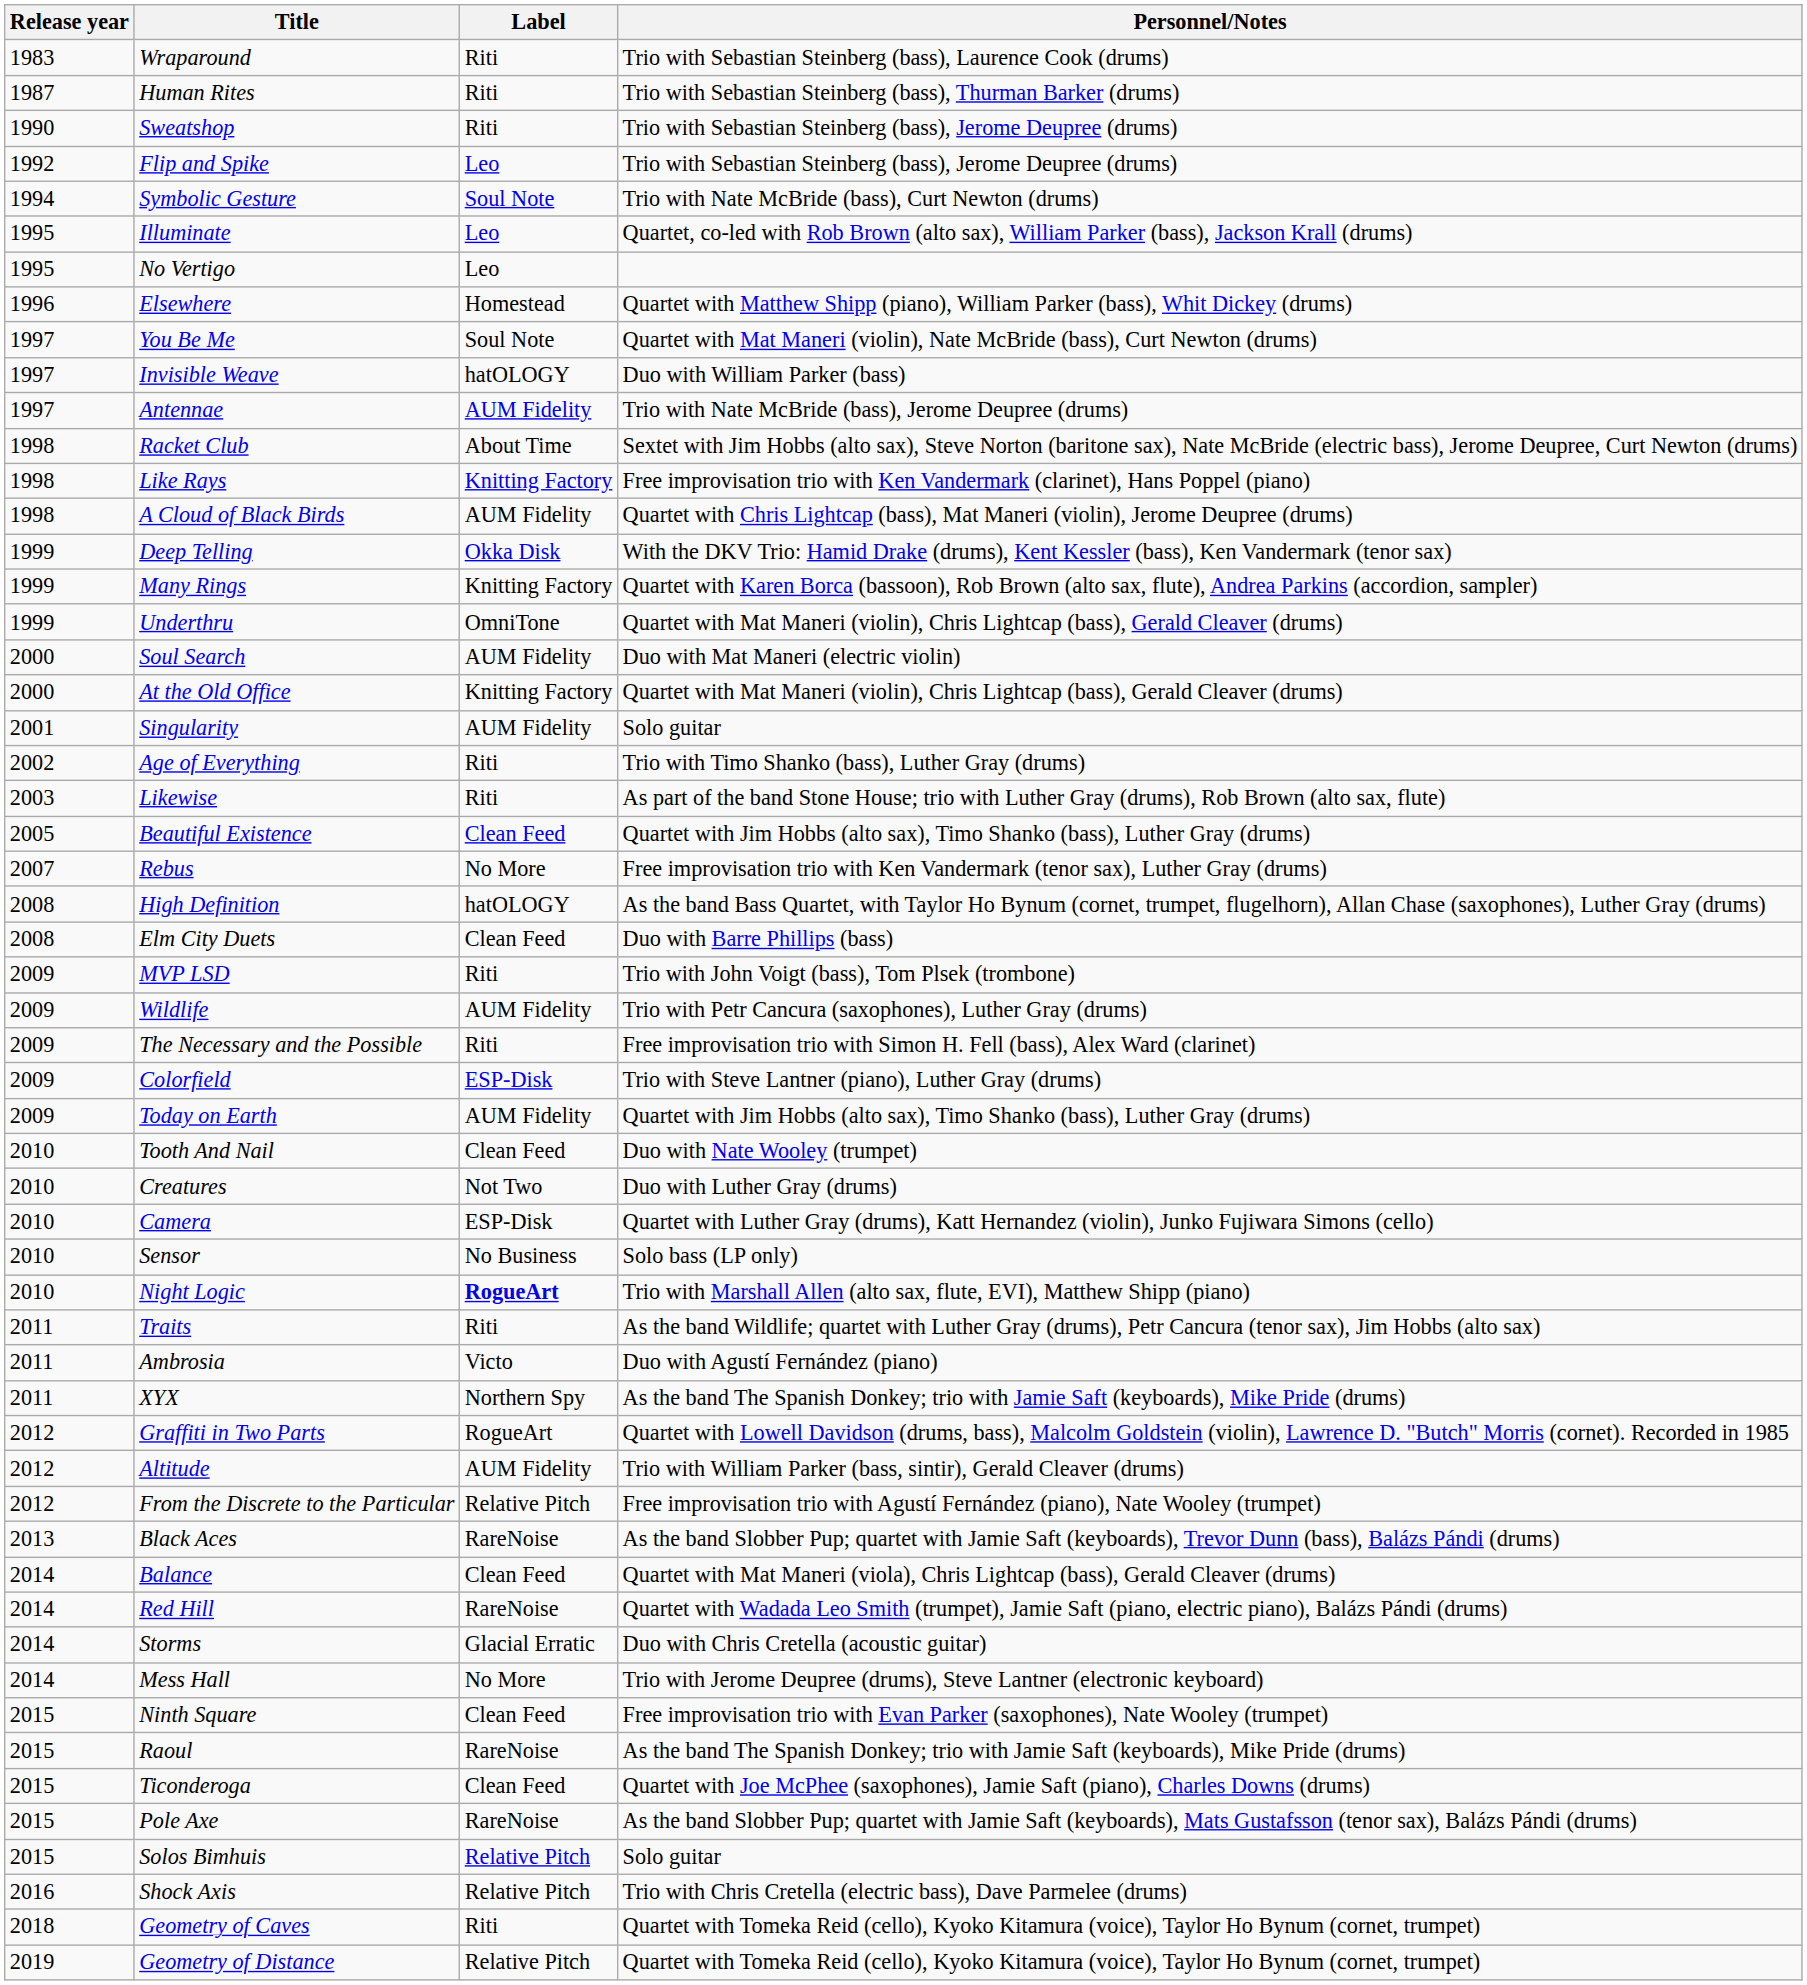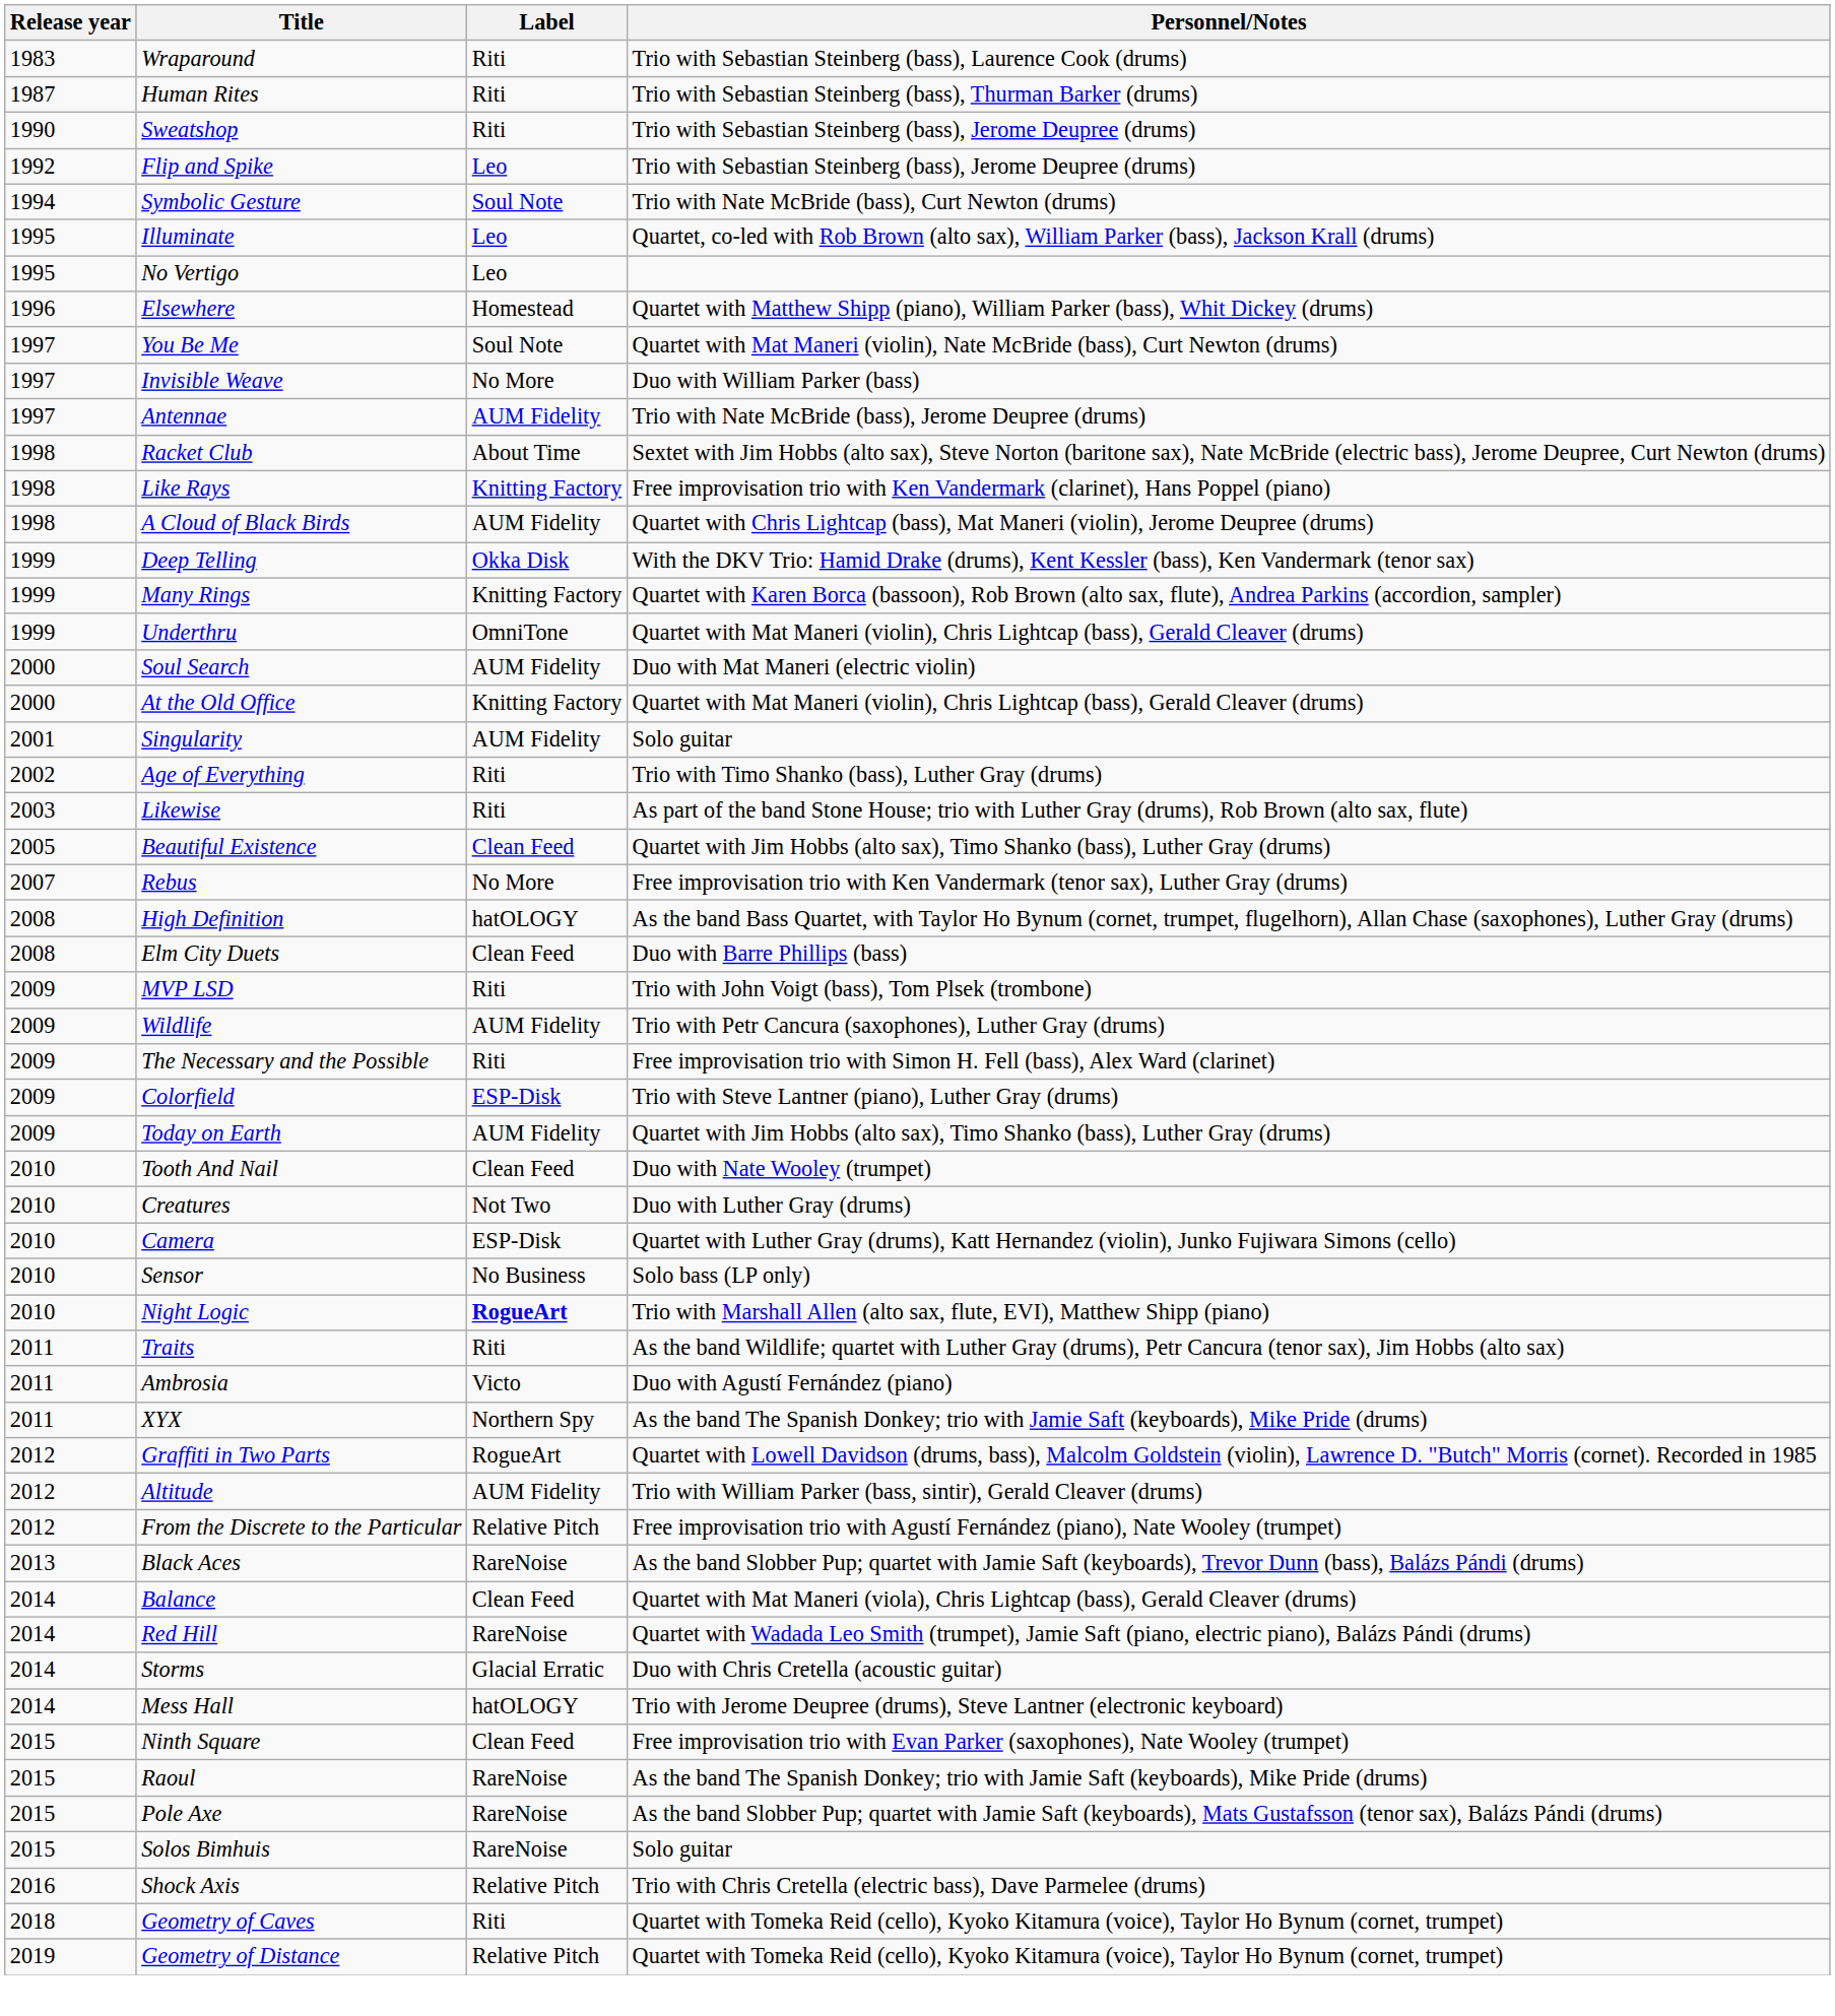Invisible Weave | Label: hatOLOGY -> No More
Mess Hall | Label: No More -> hatOLOGY
- row: 2015 | Ticonderoga | Clean Feed | Quartet with Joe McPhee (saxophones), Jamie Saft (piano), Charles Downs (drums)
Solos Bimhuis | Label: Relative Pitch -> RareNoise
